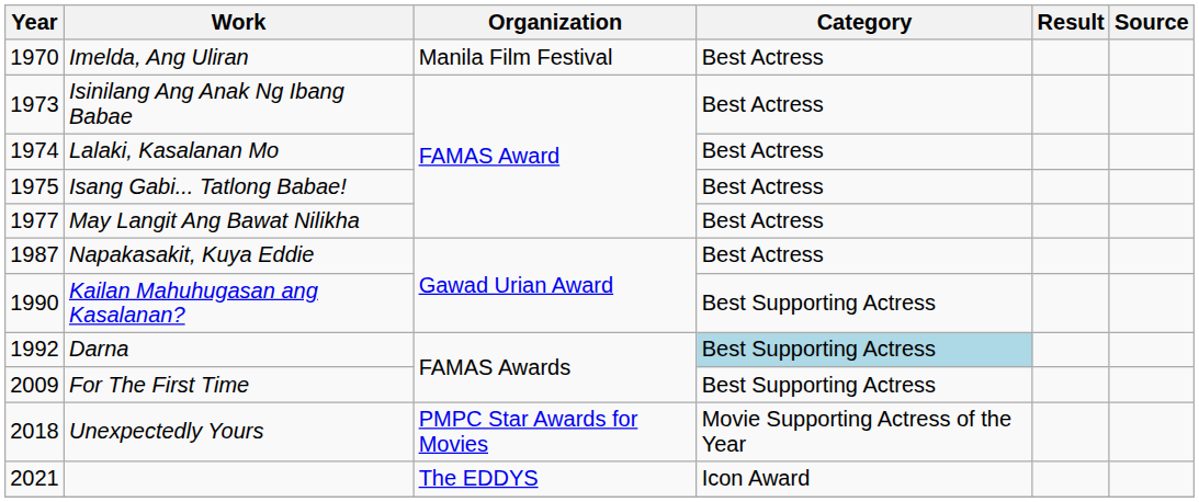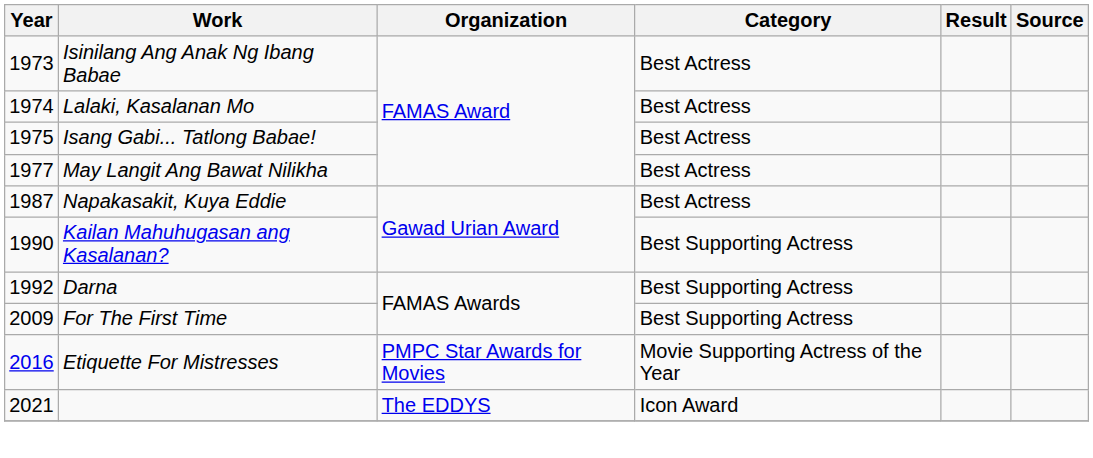- row: 1970 | Imelda, Ang Uliran | Manila Film Festival | Best Actress
Darna | Category: lightblue background -> no background
+ row: 2016 | Etiquette For Mistresses | PMPC Star Awards for Movies | Movie Supporting Actress of the Year
- row: 2018 | Unexpectedly Yours | PMPC Star Awards for Movies | Movie Supporting Actress of the Year
